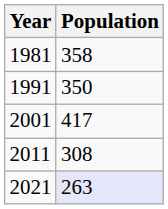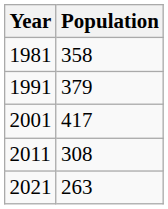1991 | Population: 350 -> 379
2021 | Population: lavender background -> no background
